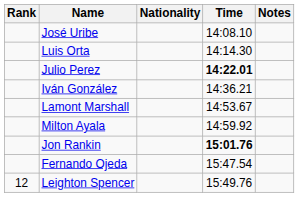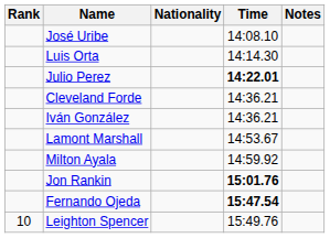+ row: Cleveland Forde | 14:36.21
Fernando Ojeda | Time: normal -> bold
Leighton Spencer | Rank: 12 -> 10
